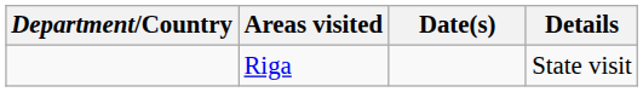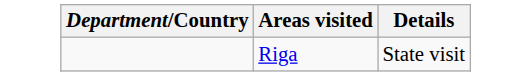- column: Date(s)
